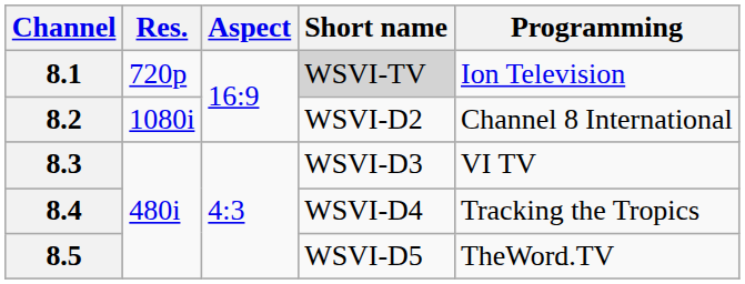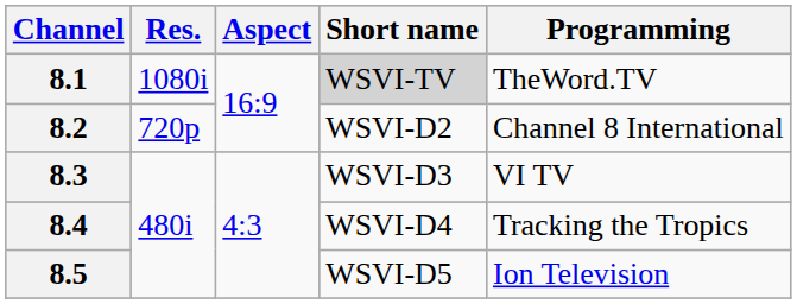8.1 | Res.: 720p -> 1080i
8.1 | Programming: Ion Television -> TheWord.TV
8.2 | Res.: 1080i -> 720p
8.5 | Programming: TheWord.TV -> Ion Television
